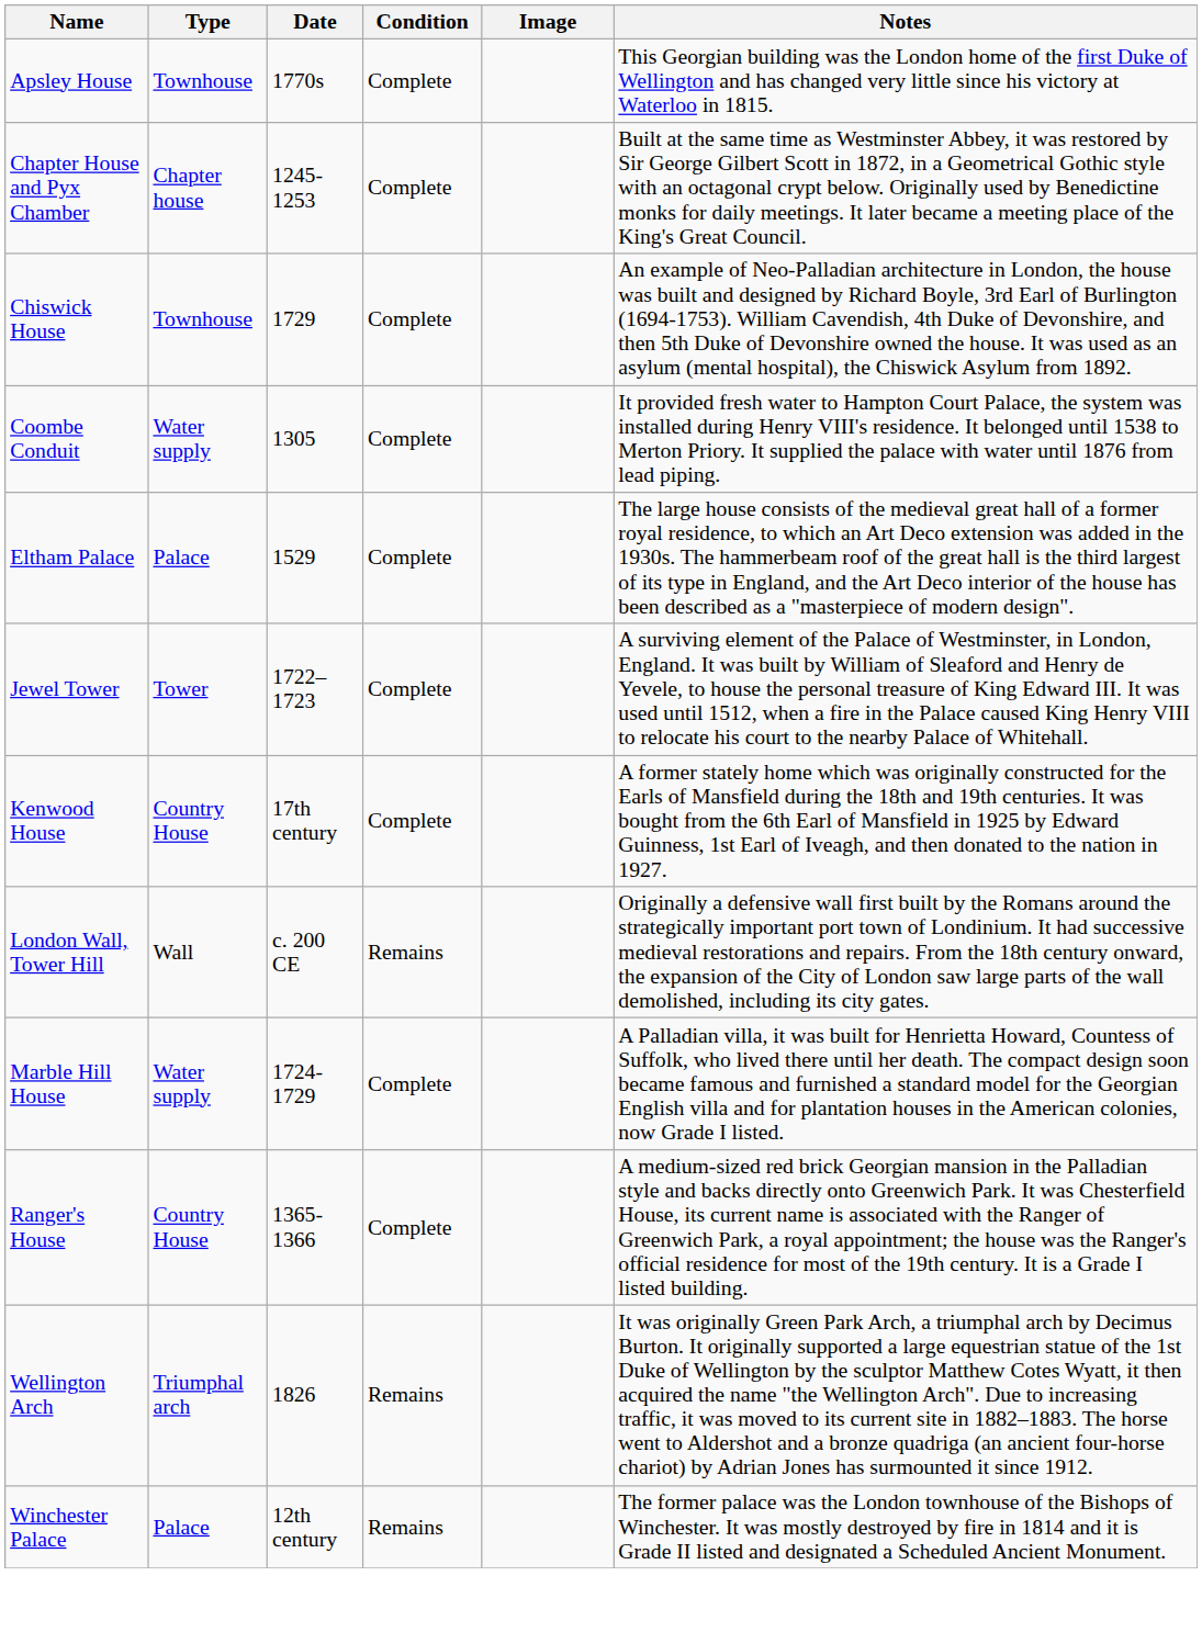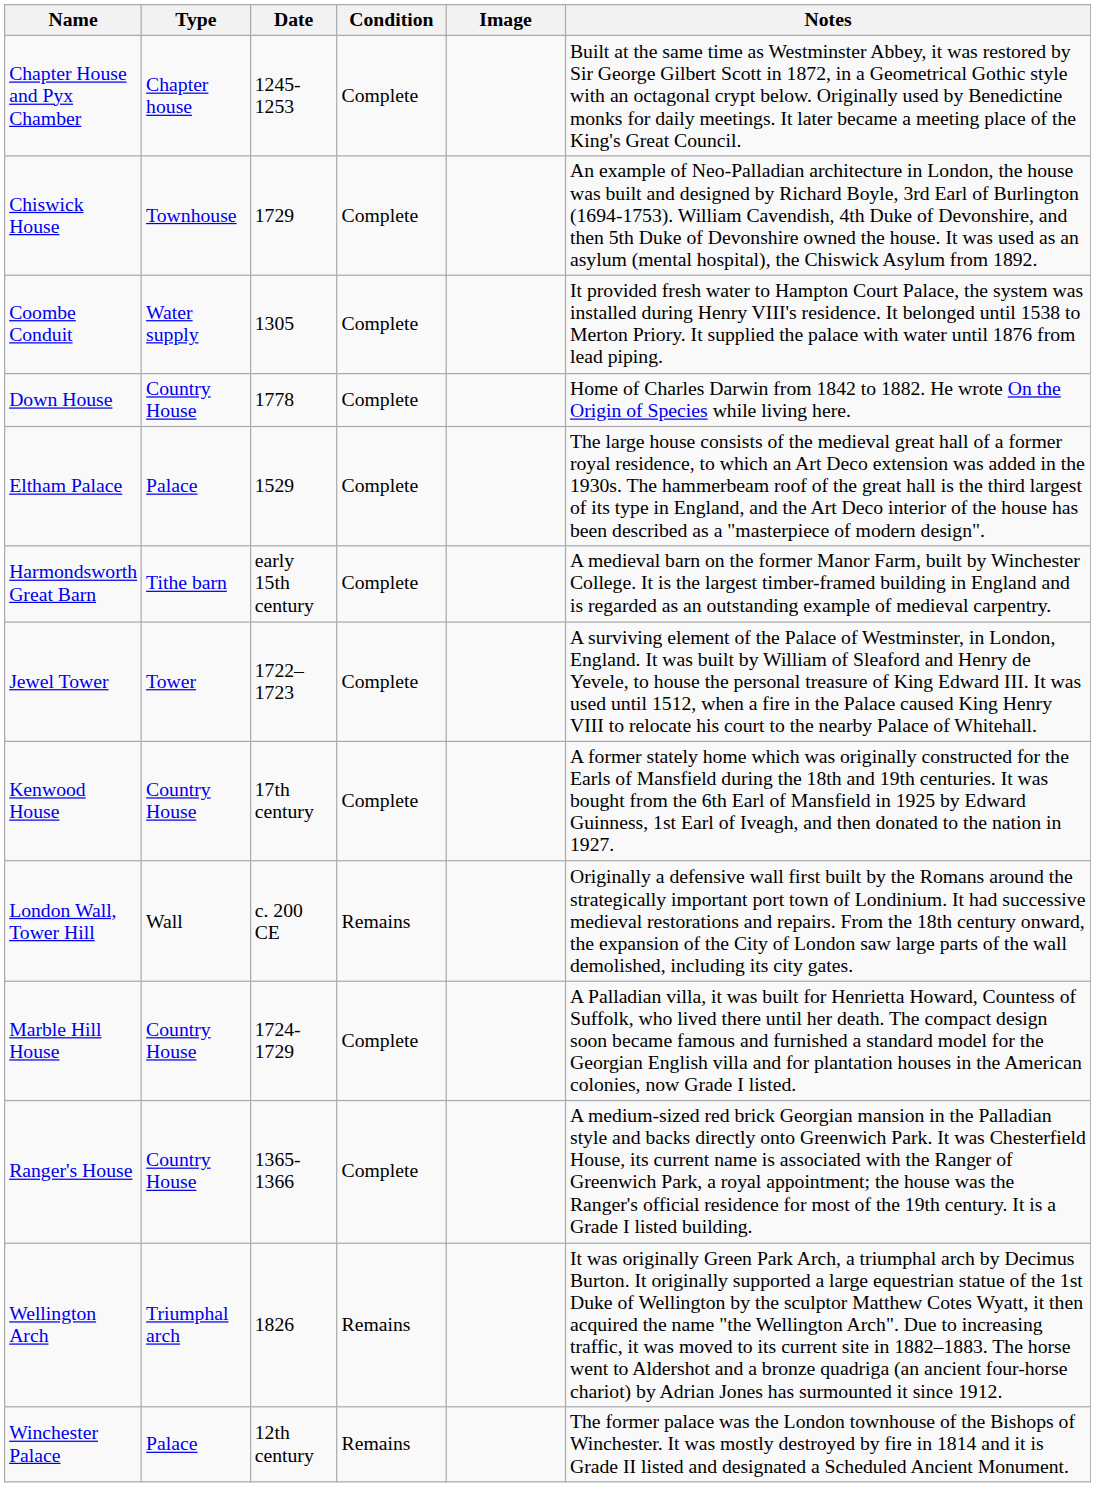- row: Apsley House | Townhouse | 1770s | Complete | This Georgian building was the London home of the first Duke of Wellington and has changed very little since his victory at Waterloo in 1815.
+ row: Down House | Country House | 1778 | Complete | Home of Charles Darwin from 1842 to 1882. He wrote On the Origin of Species while living here.
+ row: Harmondsworth Great Barn | Tithe barn | early 15th century | Complete | A medieval barn on the former Manor Farm, built by Winchester College. It is the largest timber-framed building in England and is regarded as an outstanding example of medieval carpentry.
Marble Hill House | Type: Water supply -> Country House
